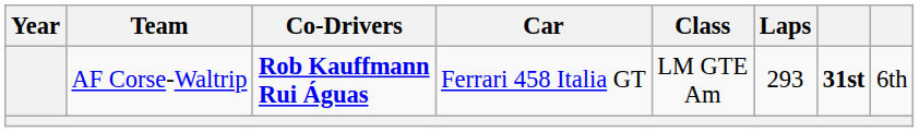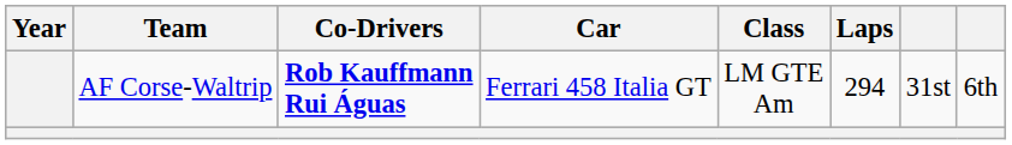AF Corse-Waltrip | Laps: 293 -> 294
AF Corse-Waltrip | column 7: bold -> normal
